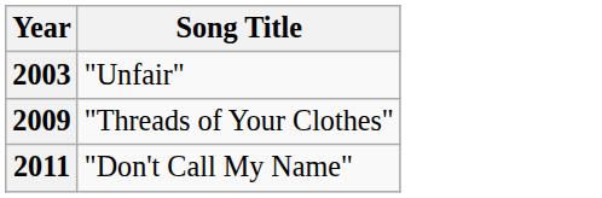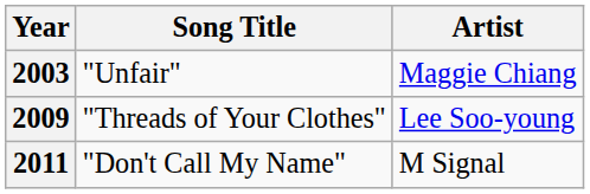+ column: Artist | Maggie Chiang | Lee Soo-young | M Signal
